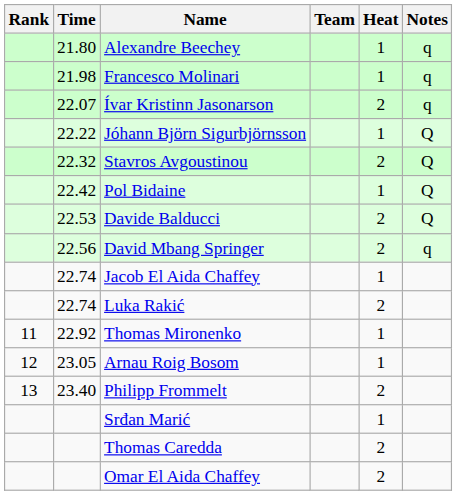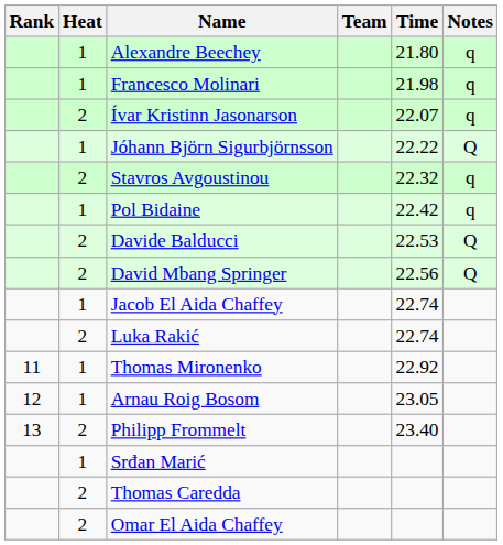columns swapped: Heat <-> Time
Stavros Avgoustinou | Notes: Q -> q
Pol Bidaine | Notes: Q -> q
David Mbang Springer | Notes: q -> Q
